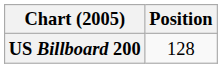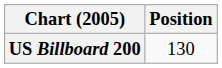US Billboard 200 | Position: 128 -> 130
